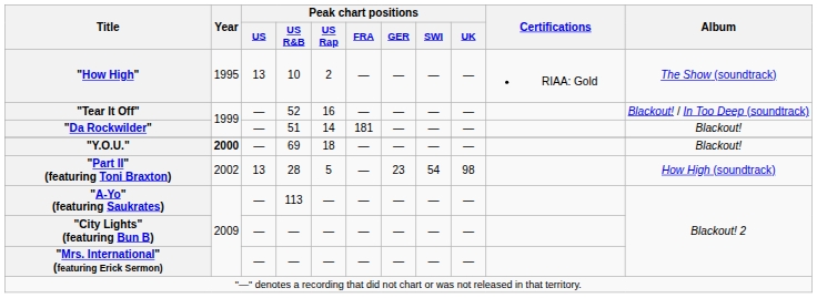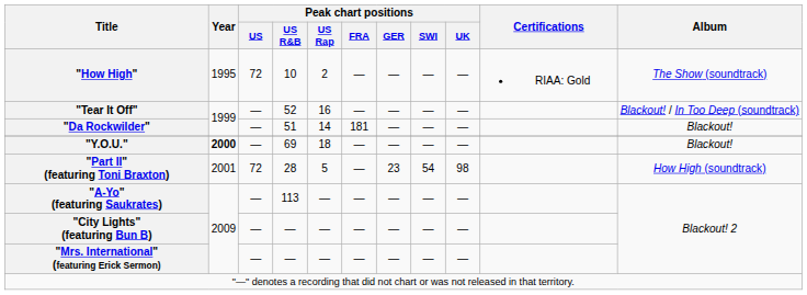"How High" | Peak chart positions / US: 13 -> 72
"Part II" (featuring Toni Braxton) | Year: 2002 -> 2001
"Part II" (featuring Toni Braxton) | Peak chart positions / US: 13 -> 72
